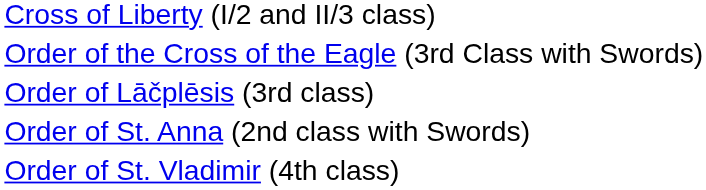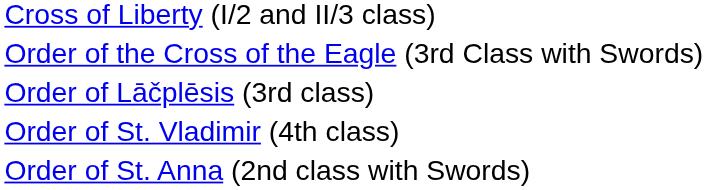rows swapped: Order of St. Vladimir (4th class) <-> Order of St. Anna (2nd class with Swords)
